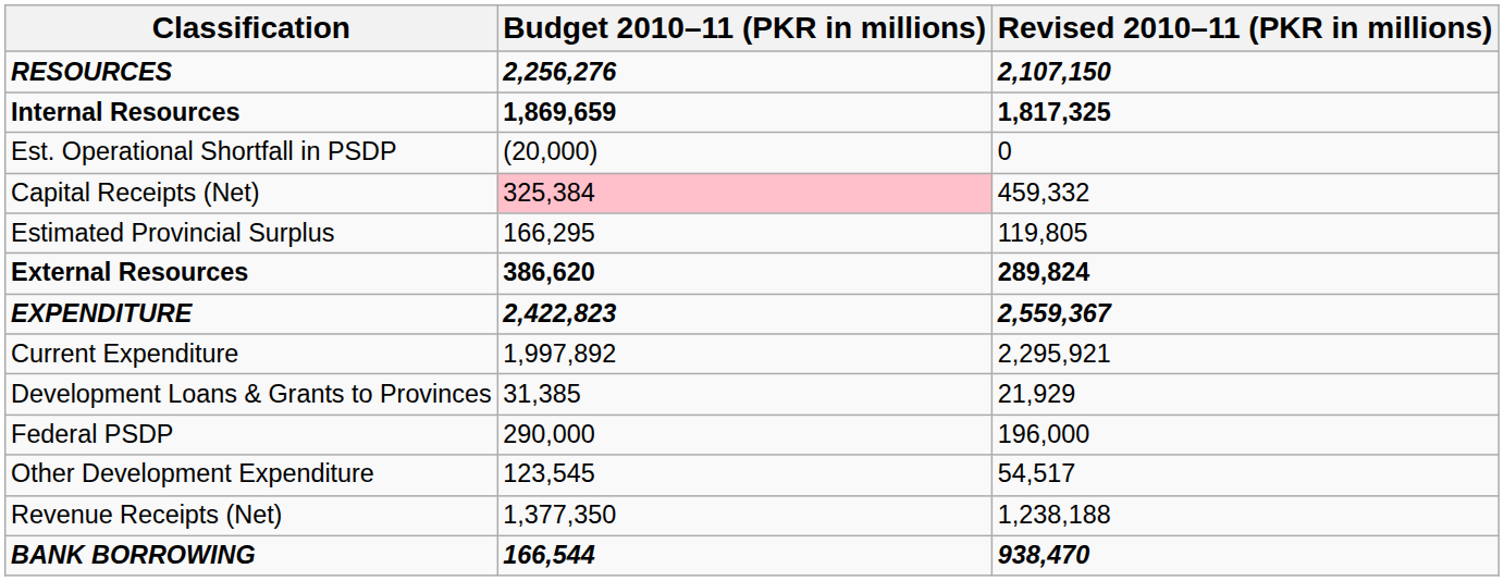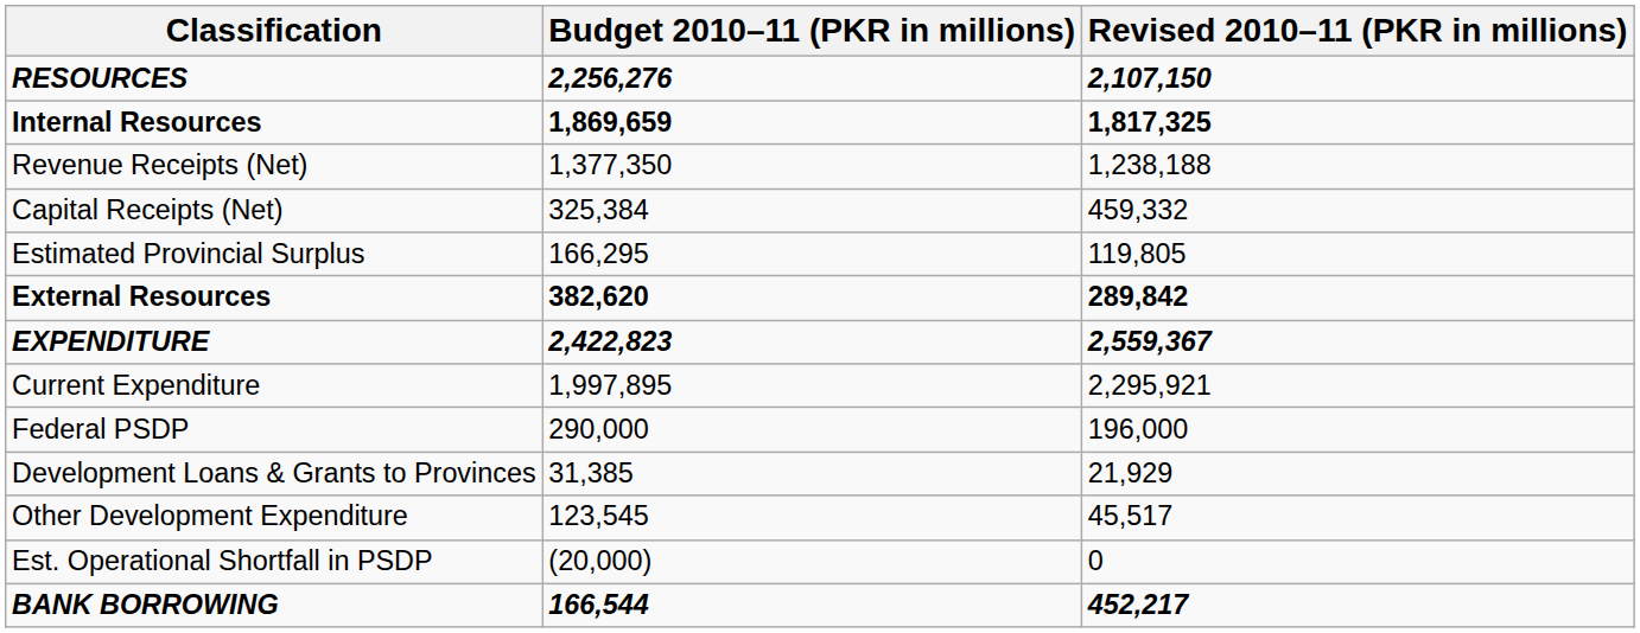rows swapped: Revenue Receipts (Net) <-> Est. Operational Shortfall in PSDP
Capital Receipts (Net) | Budget 2010–11 (PKR in millions): pink background -> no background
External Resources | Budget 2010–11 (PKR in millions): 386,620 -> 382,620
External Resources | Revised 2010–11 (PKR in millions): 289,824 -> 289,842
Current Expenditure | Budget 2010–11 (PKR in millions): 1,997,892 -> 1,997,895
rows swapped: Federal PSDP <-> Development Loans & Grants to Provinces
Other Development Expenditure | Revised 2010–11 (PKR in millions): 54,517 -> 45,517
BANK BORROWING | Revised 2010–11 (PKR in millions): 938,470 -> 452,217
